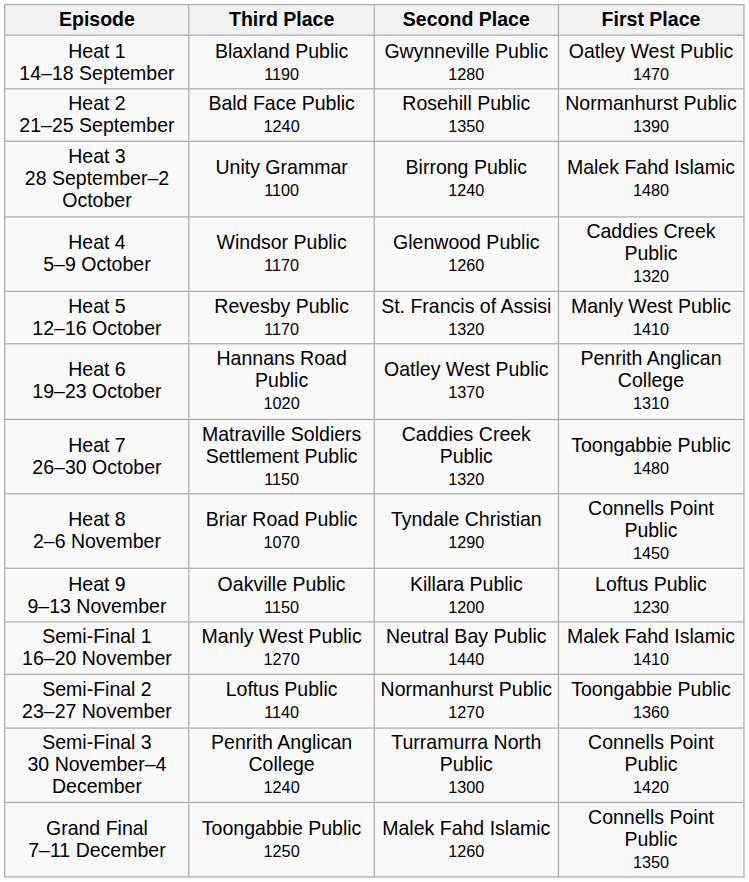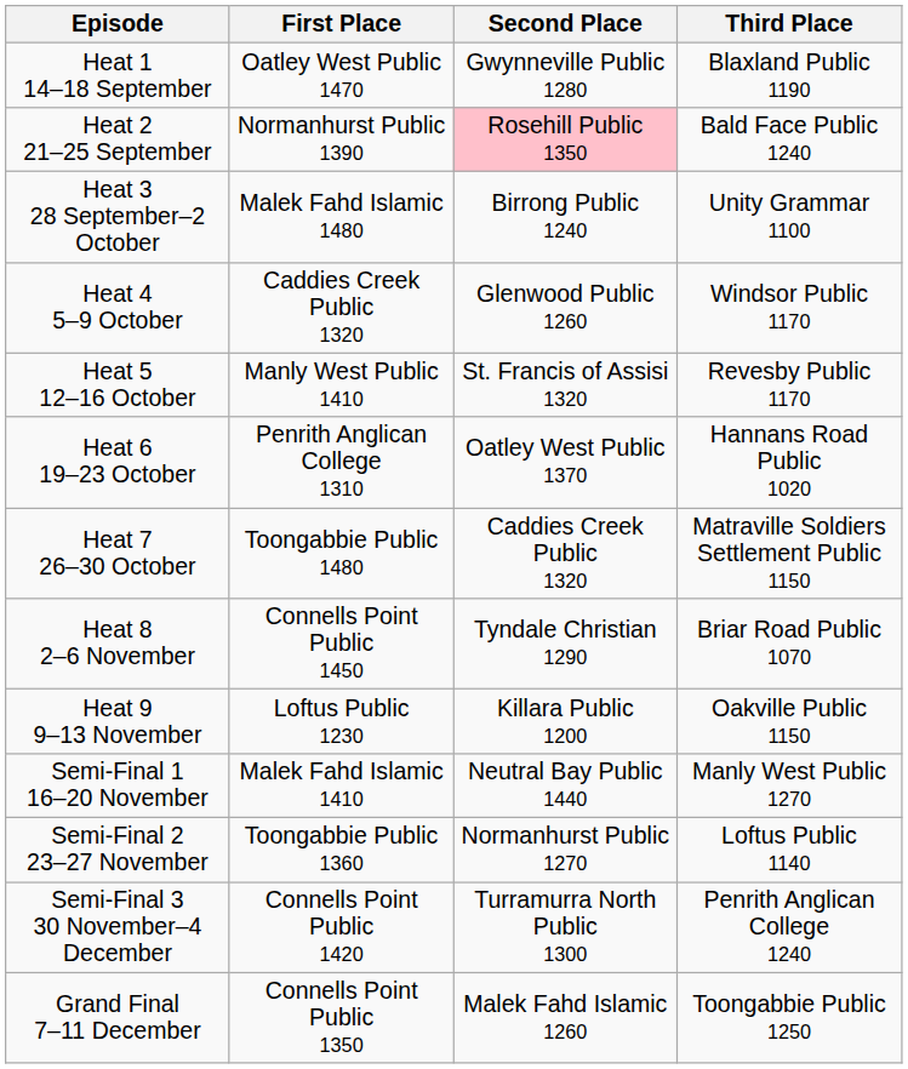columns swapped: First Place <-> Third Place
Heat 2 21–25 September | Second Place: no background -> pink background
